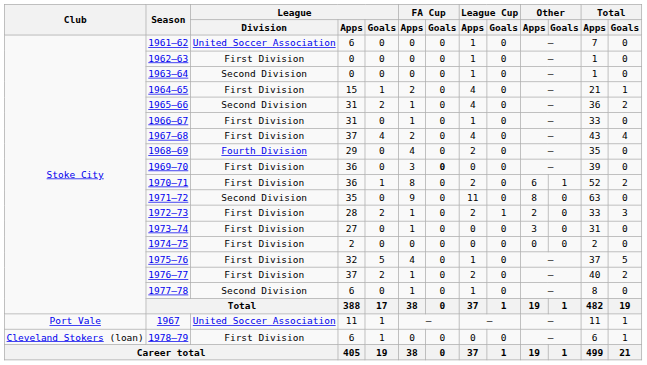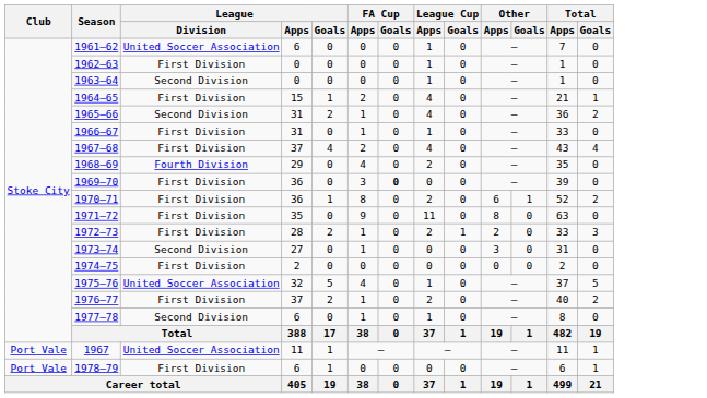1971–72 | League / Division: Second Division -> First Division
1973–74 | League / Division: First Division -> Second Division
1975–76 | League / Division: First Division -> United Soccer Association
1978–79 | Club: Cleveland Stokers (loan) -> Port Vale
